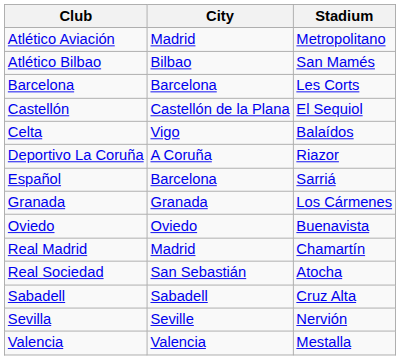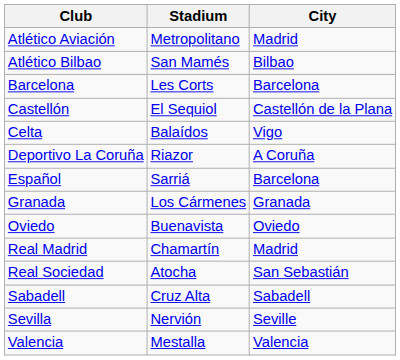columns swapped: City <-> Stadium
